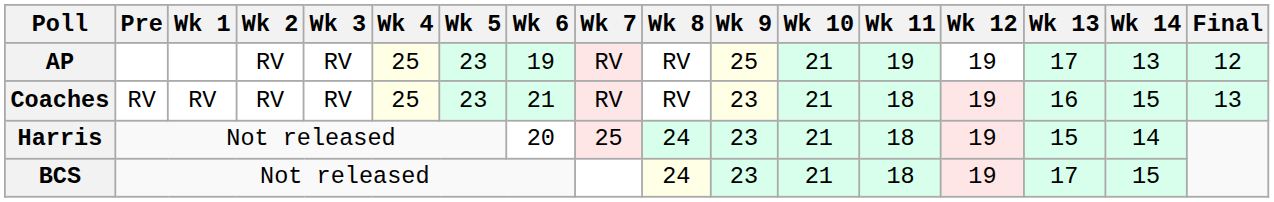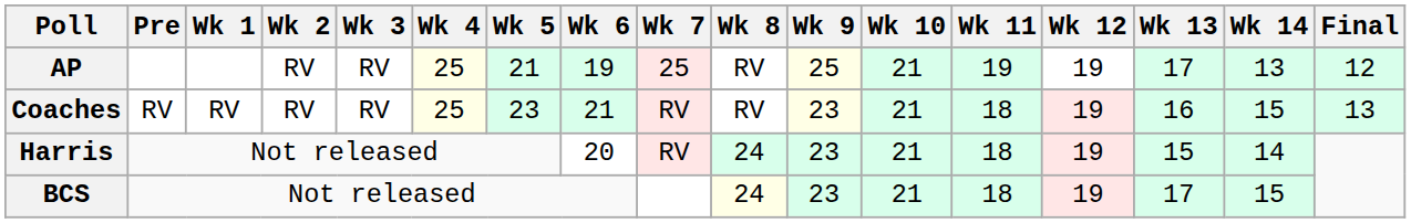AP | Wk 5: 23 -> 21
AP | Wk 7: RV -> 25
Harris | Wk 7: 25 -> RV
